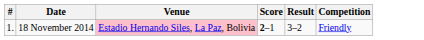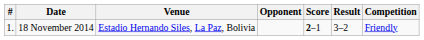+ column: Opponent
18 November 2014 | Venue: pink background -> no background
